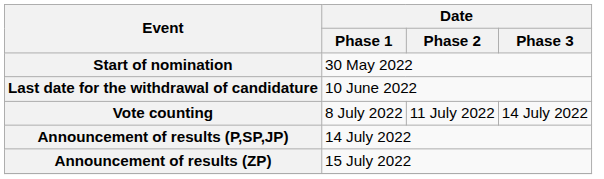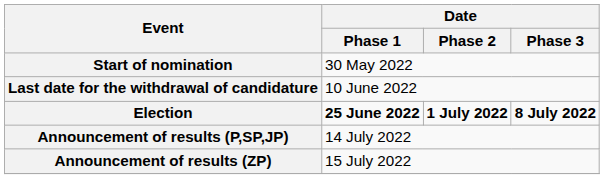+ row: Election | 25 June 2022 | 1 July 2022 | 8 July 2022
- row: Vote counting | 8 July 2022 | 11 July 2022 | 14 July 2022
